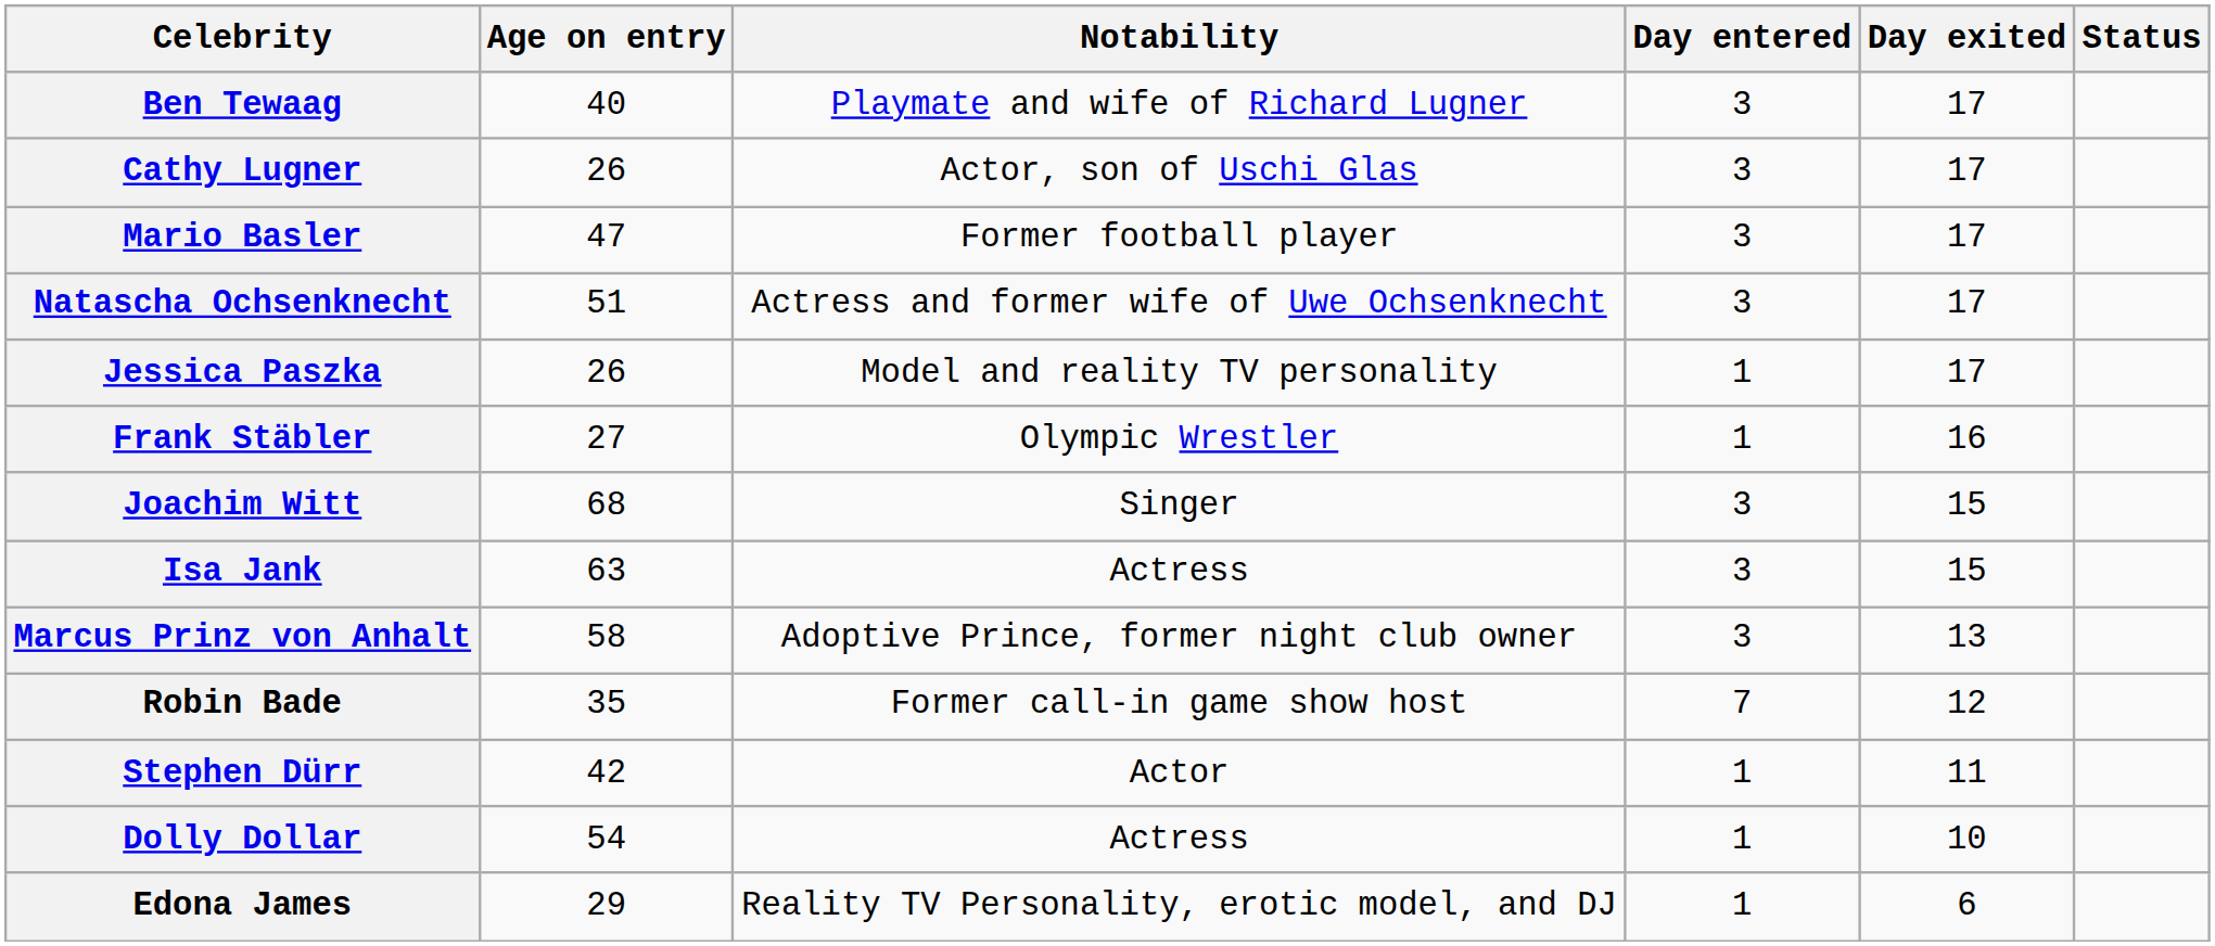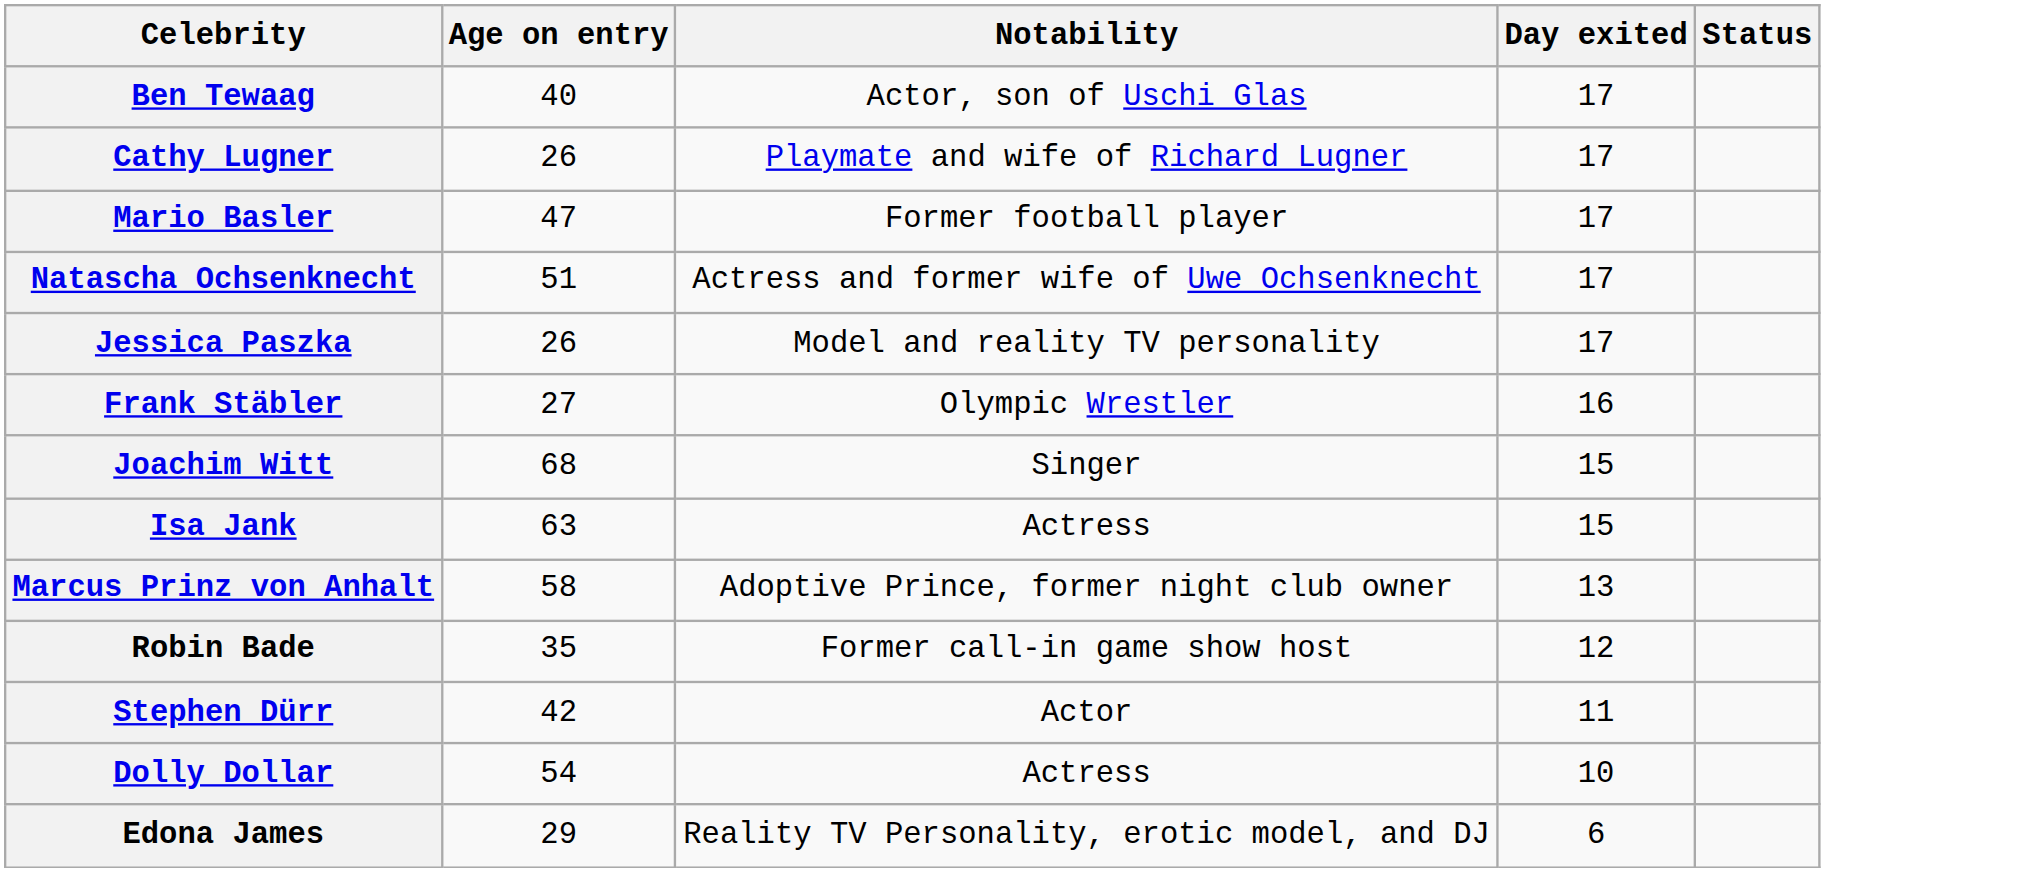- column: Day entered | 3 | 3 | 3 | 3 | 1 | 1 | 3 | 3 | 3 | 7 | 1 | 1 | 1
Ben Tewaag | Notability: Playmate and wife of Richard Lugner -> Actor, son of Uschi Glas
Cathy Lugner | Notability: Actor, son of Uschi Glas -> Playmate and wife of Richard Lugner
